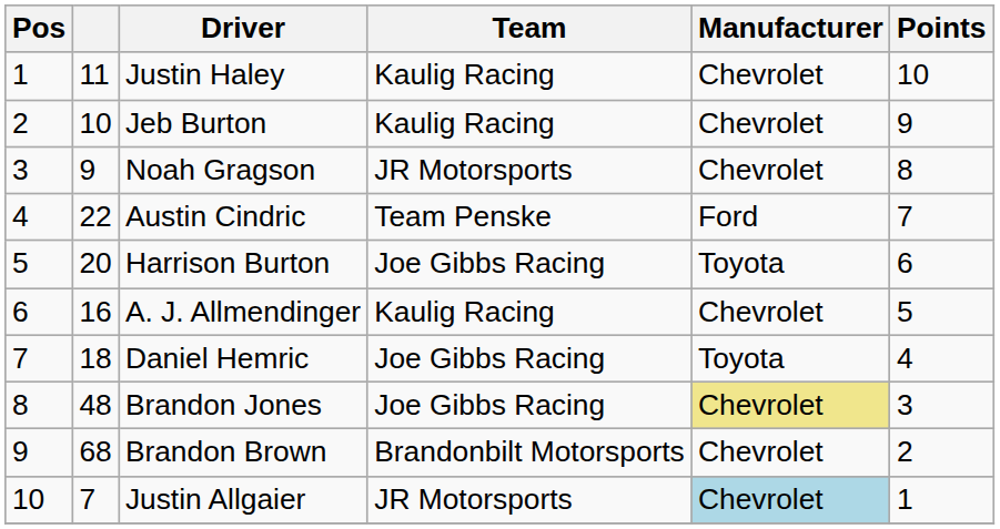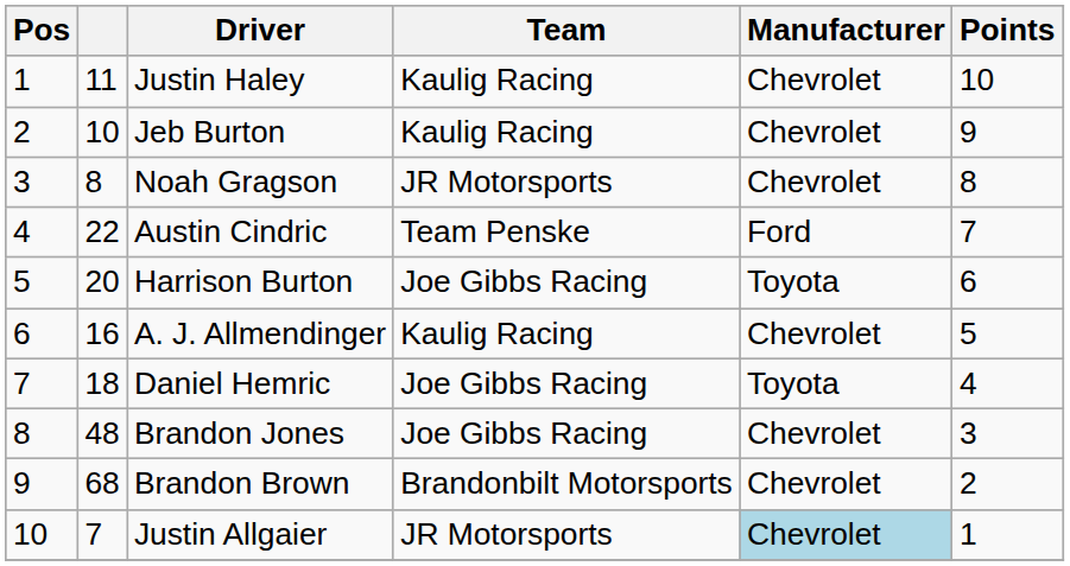Noah Gragson | column 2: 9 -> 8
Brandon Jones | Manufacturer: khaki background -> no background
